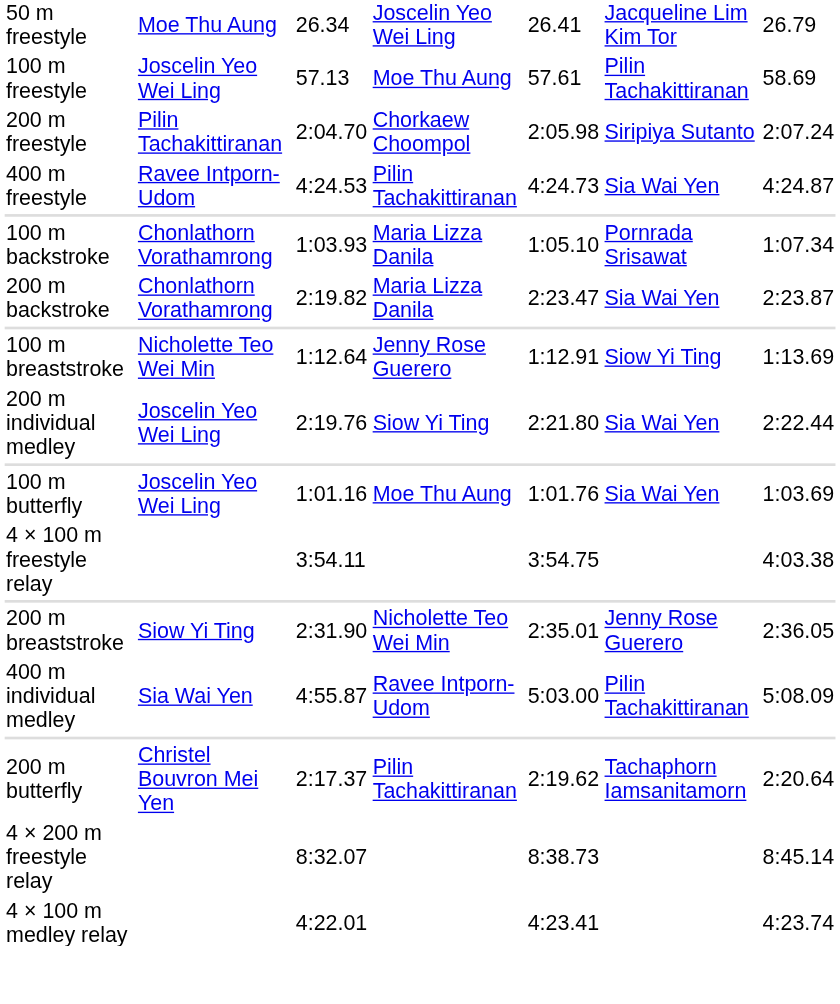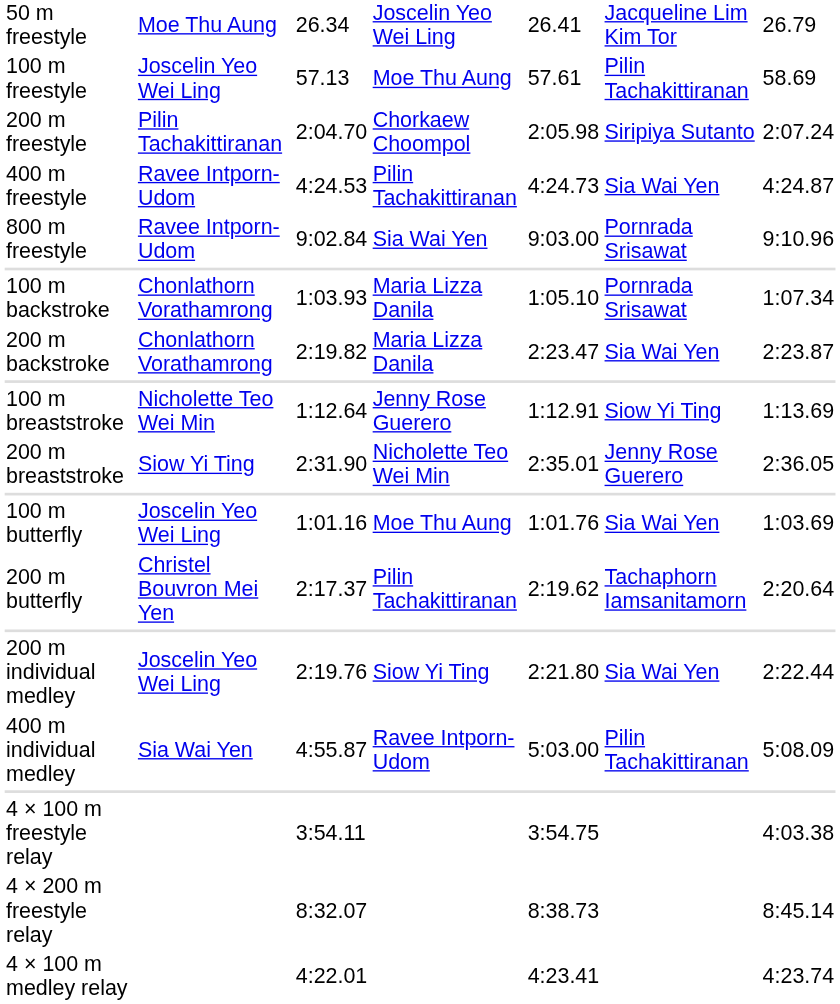+ row: 800 m freestyle | Ravee Intporn-Udom | 9:02.84 | Sia Wai Yen | 9:03.00 | Pornrada Srisawat | 9:10.96
rows swapped: 200 m breaststroke <-> 200 m individual medley
rows swapped: 200 m butterfly <-> 4 × 100 m freestyle relay
